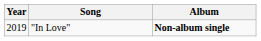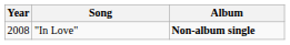"In Love" | Year: 2019 -> 2008
